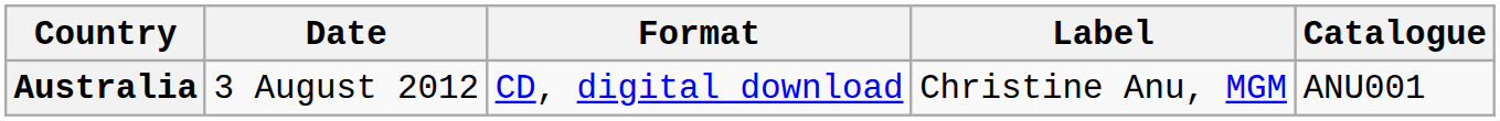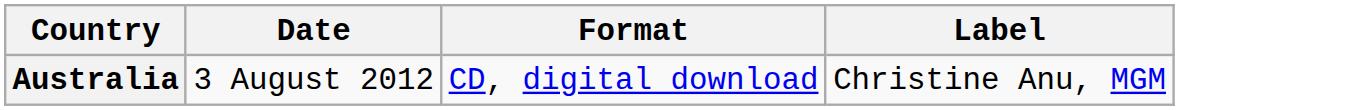- column: Catalogue | ANU001
